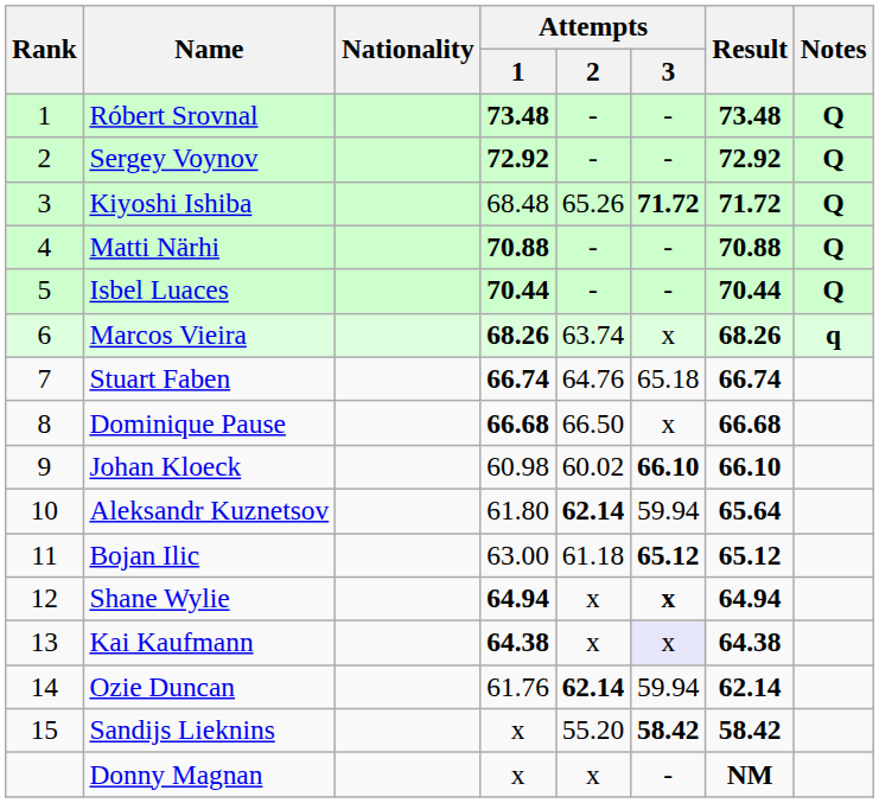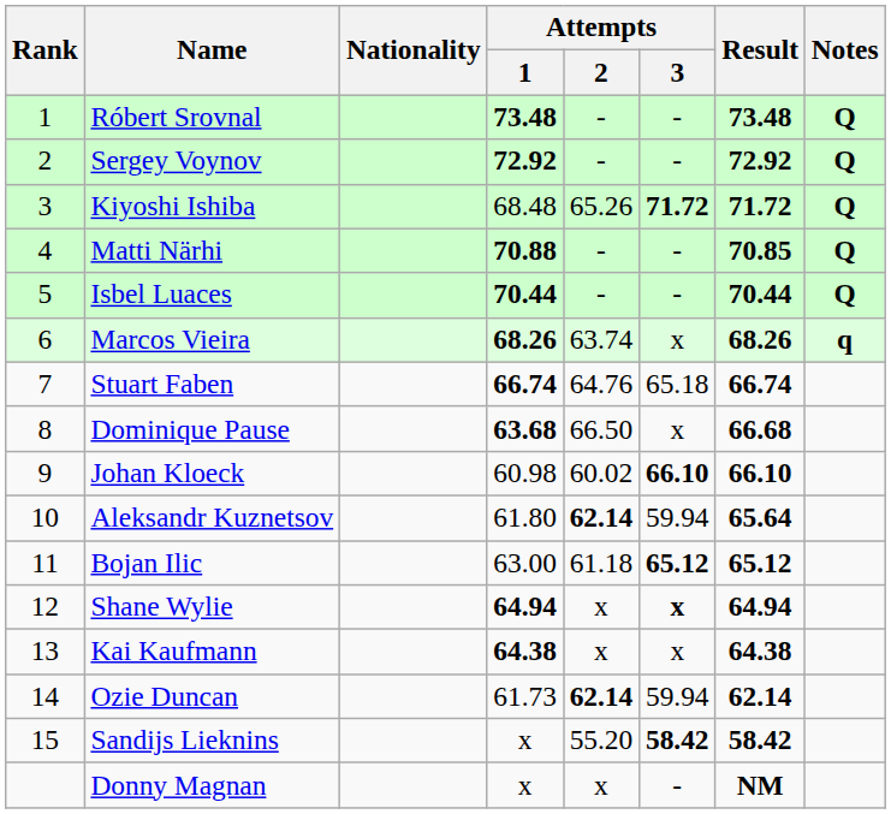Matti Närhi | Result: 70.88 -> 70.85
Dominique Pause | Attempts / 1: 66.68 -> 63.68
Kai Kaufmann | Attempts / 3: lavender background -> no background
Ozie Duncan | Attempts / 1: 61.76 -> 61.73
